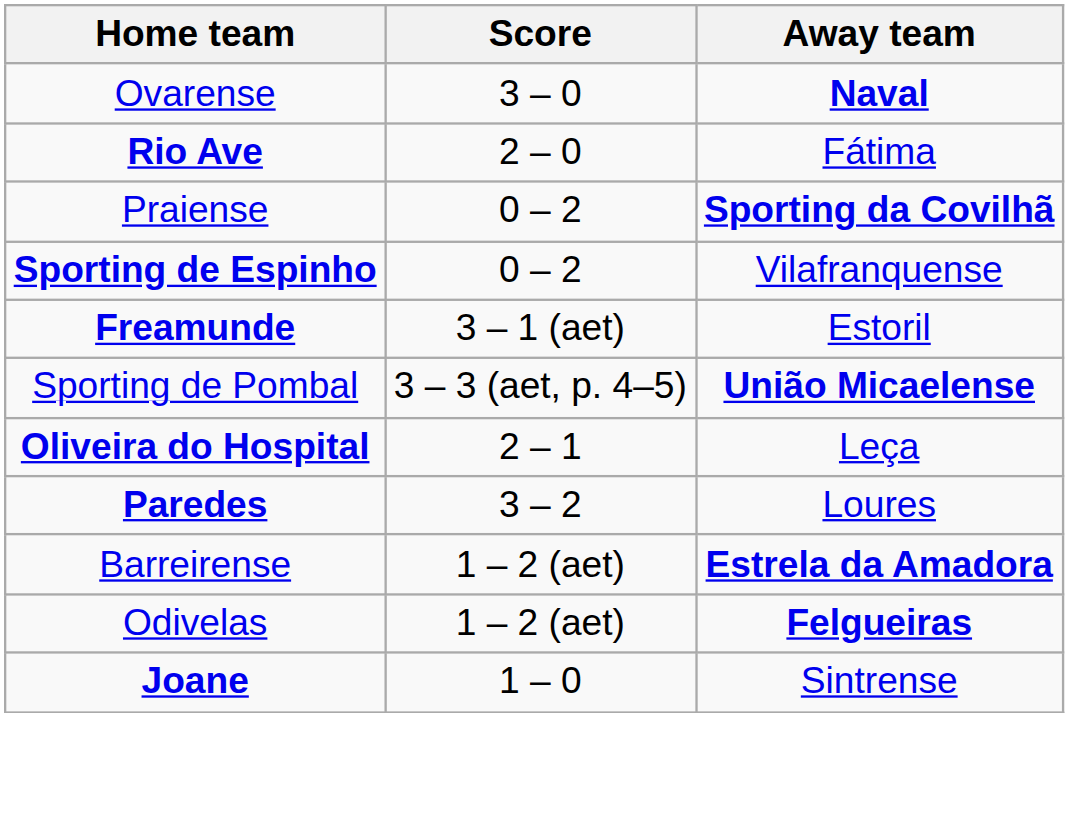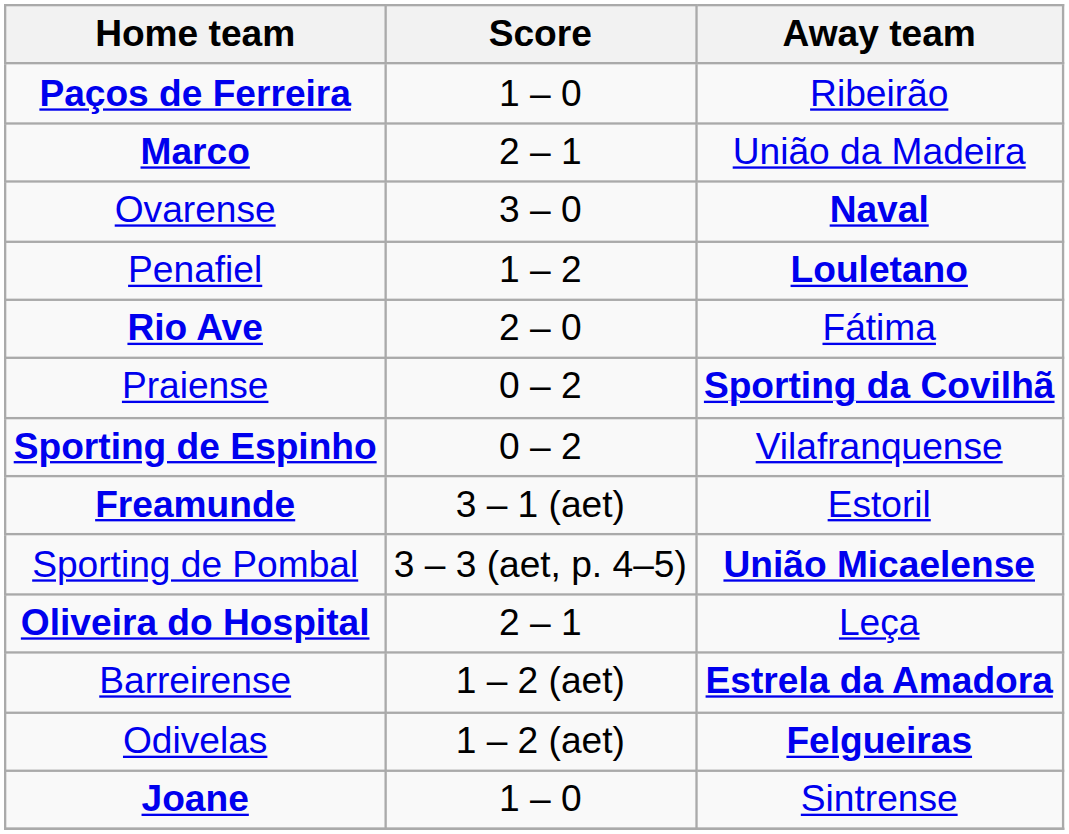+ row: Paços de Ferreira | 1 – 0 | Ribeirão
+ row: Marco | 2 – 1 | União da Madeira
+ row: Penafiel | 1 – 2 | Louletano
- row: Paredes | 3 – 2 | Loures
